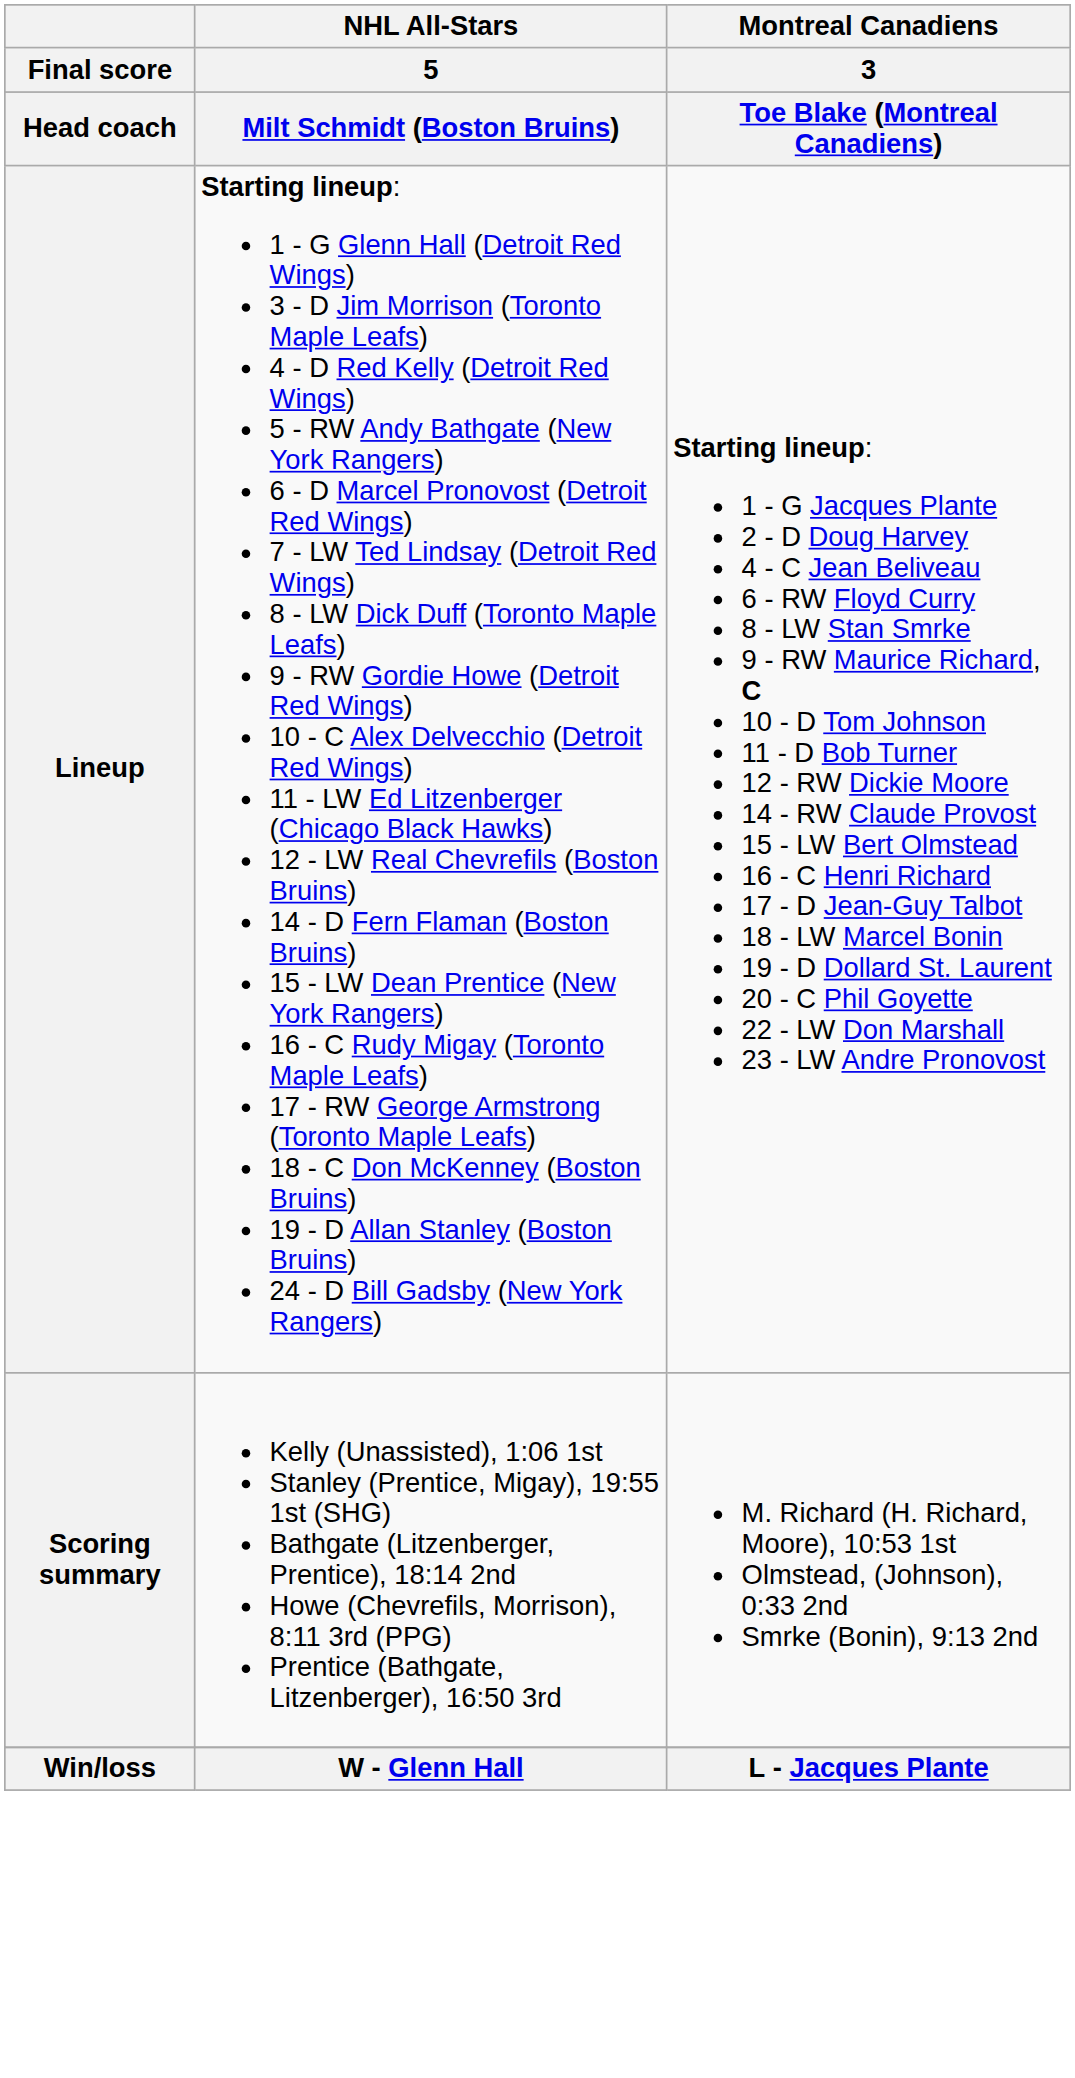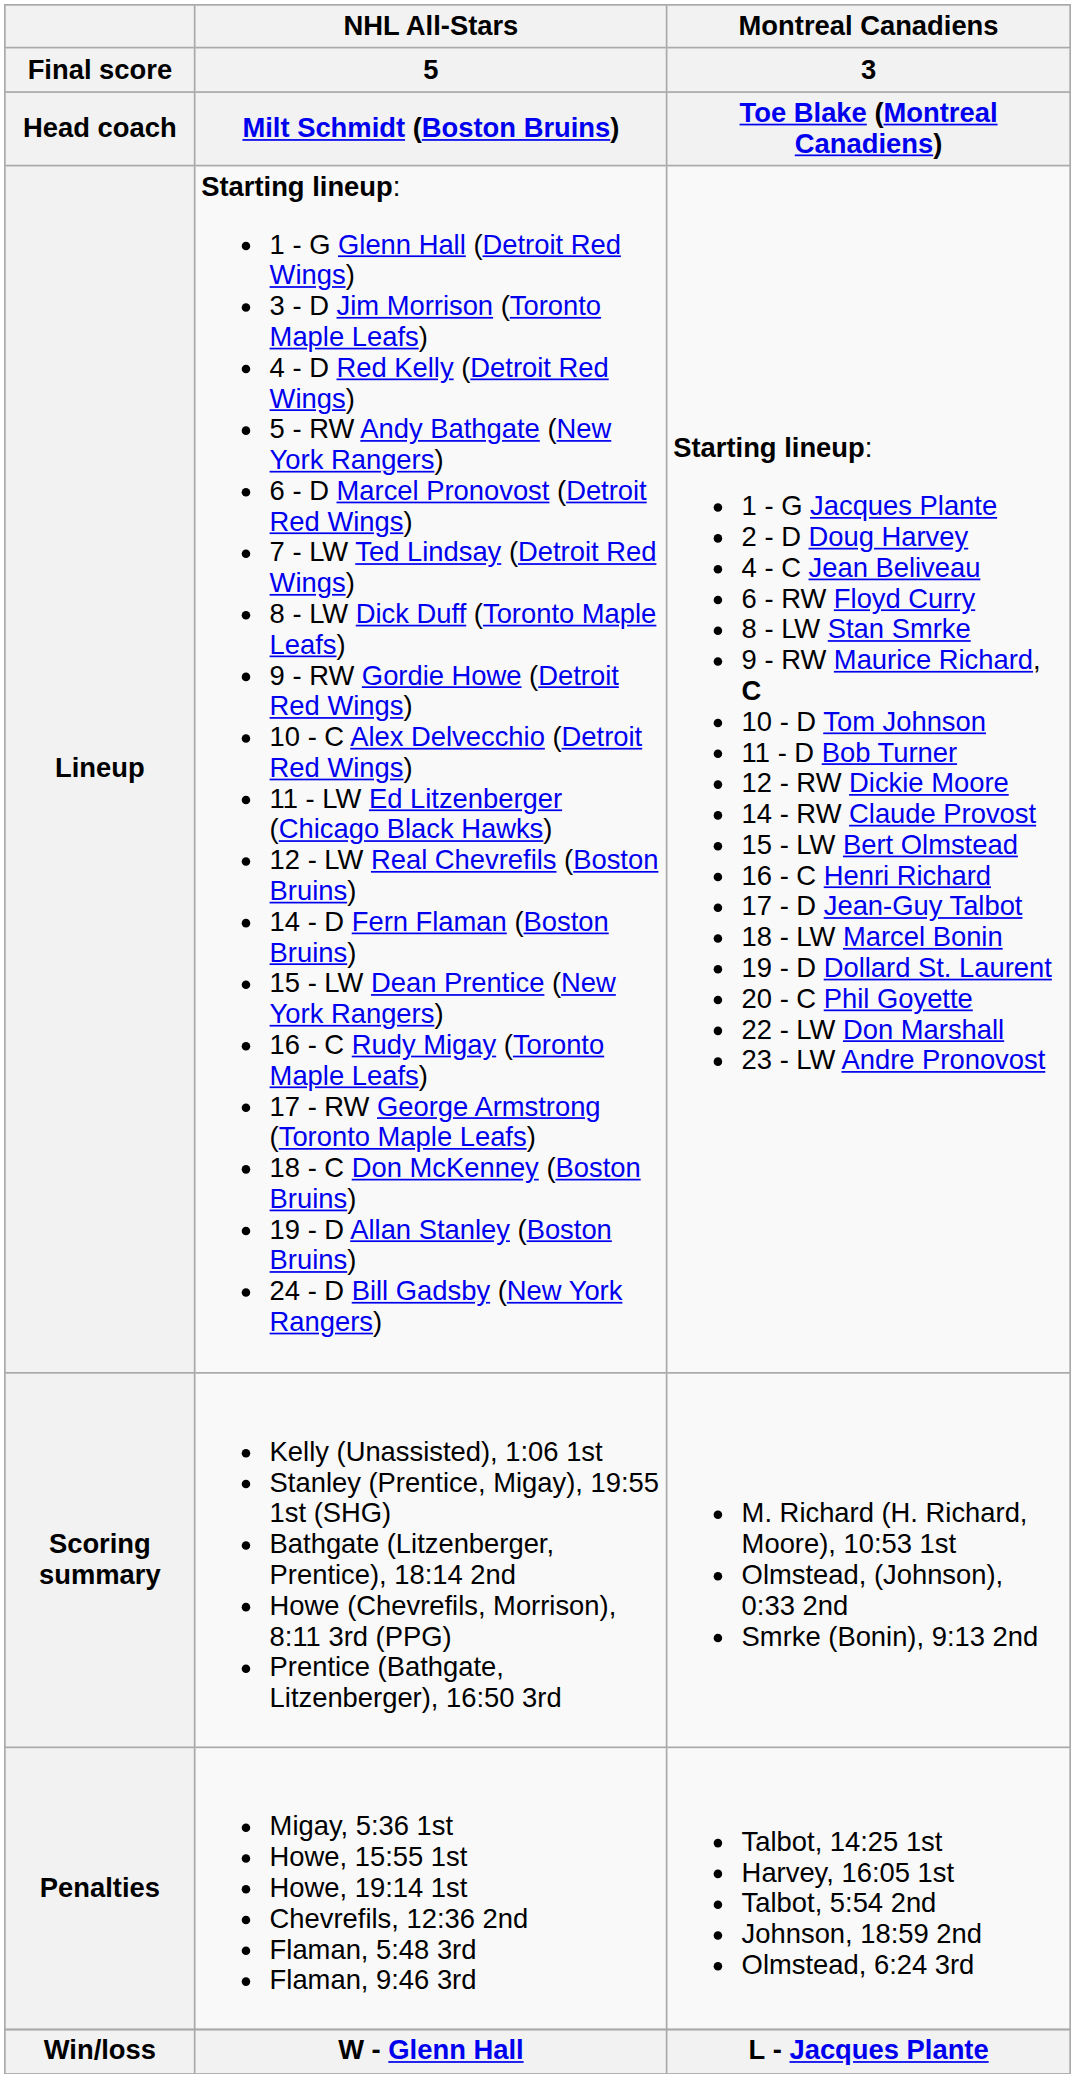+ row: Penalties | Migay, 5:36 1st Howe, 15:55 1st Howe, 19:14 1st Chevrefils, 12:36 2nd Flaman, 5:48 3rd Flaman, 9:46 3rd | Talbot, 14:25 1st Harvey, 16:05 1st Talbot, 5:54 2nd Johnson, 18:59 2nd Olmstead, 6:24 3rd
